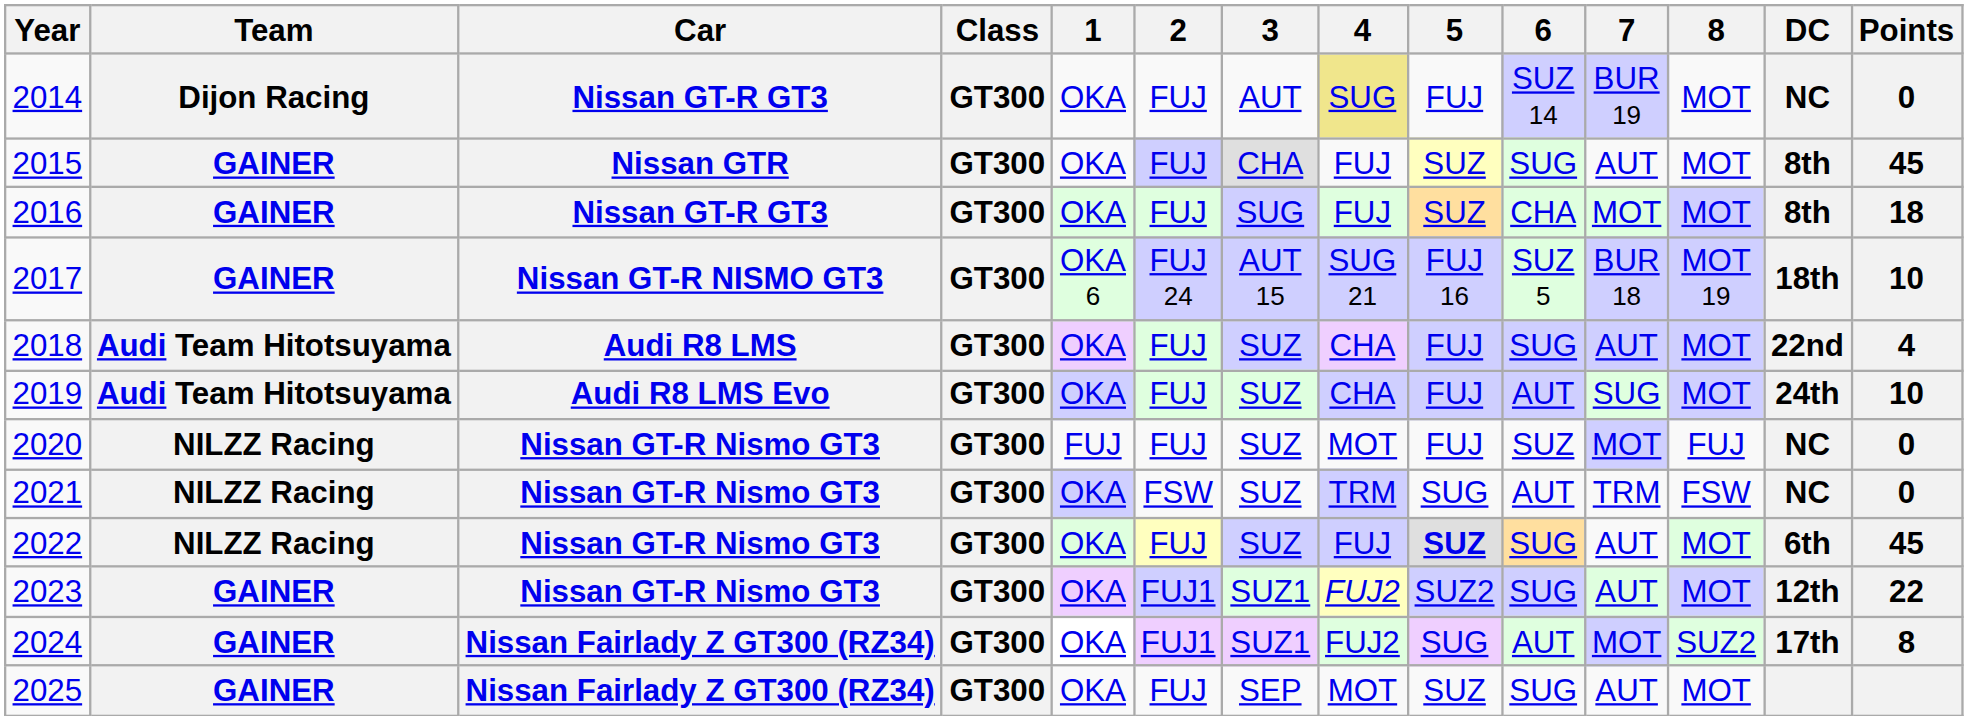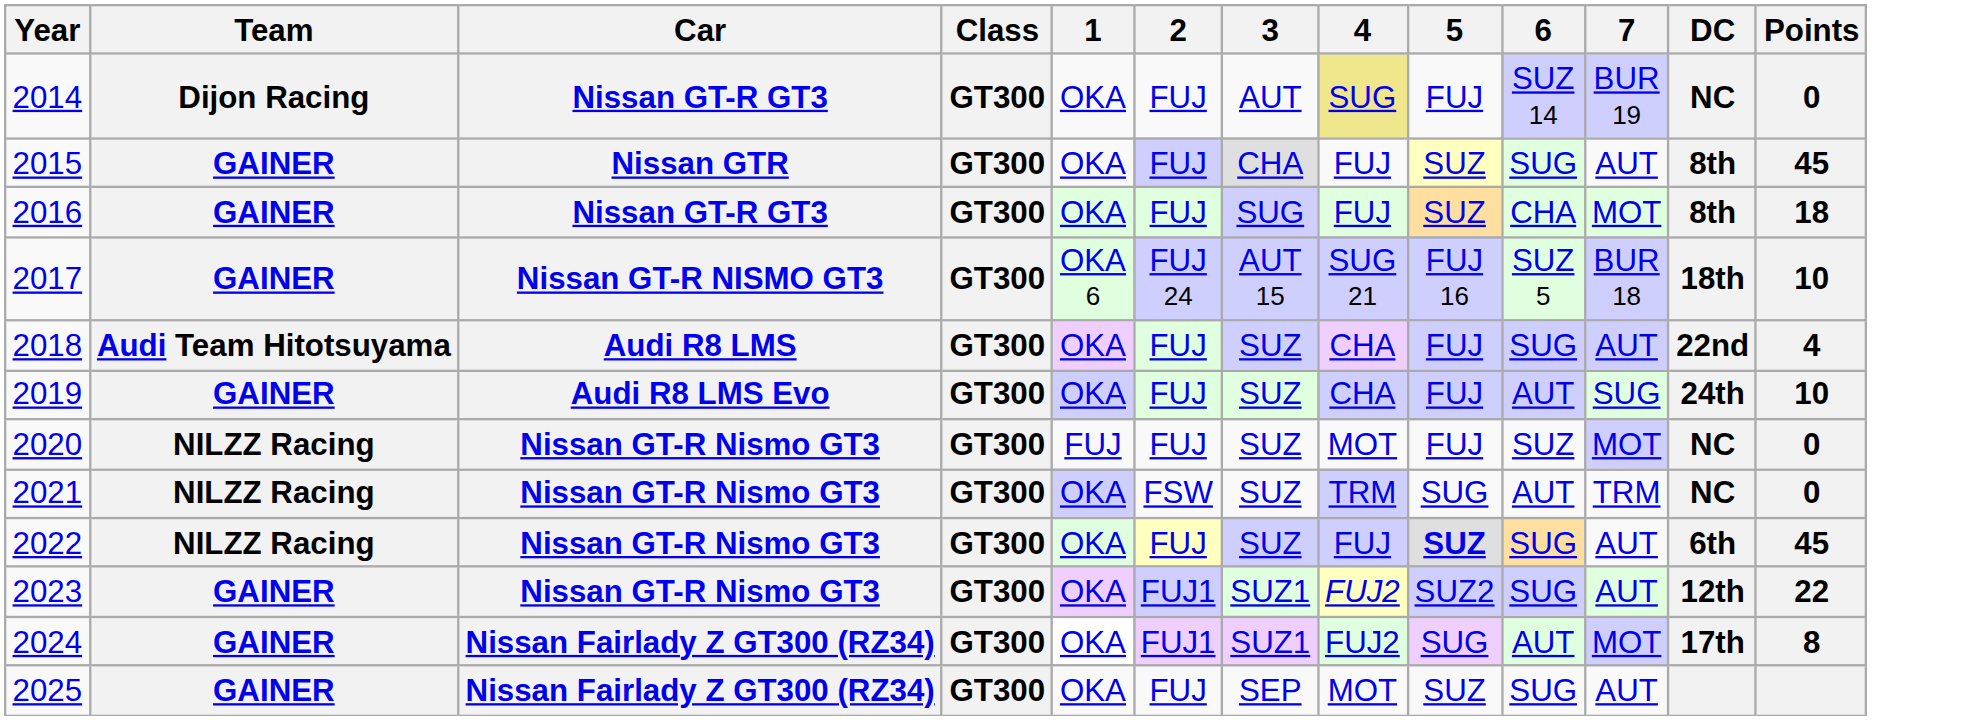- column: 8 | MOT | MOT | MOT | MOT 19 | MOT | MOT | FUJ | FSW | MOT | MOT | SUZ2 | MOT
2019 | Team: Audi Team Hitotsuyama -> GAINER
